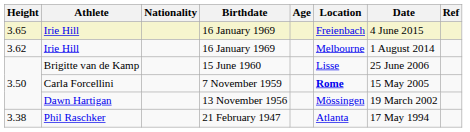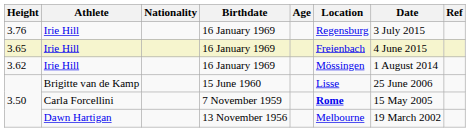+ row: 3.76 | Irie Hill | 16 January 1969 | Regensburg | 3 July 2015
3.62 | Location: Melbourne -> Mössingen
3.50 / Dawn Hartigan | Location: Mössingen -> Melbourne
- row: 3.38 | Phil Raschker | 21 February 1947 | Atlanta | 17 May 1994
